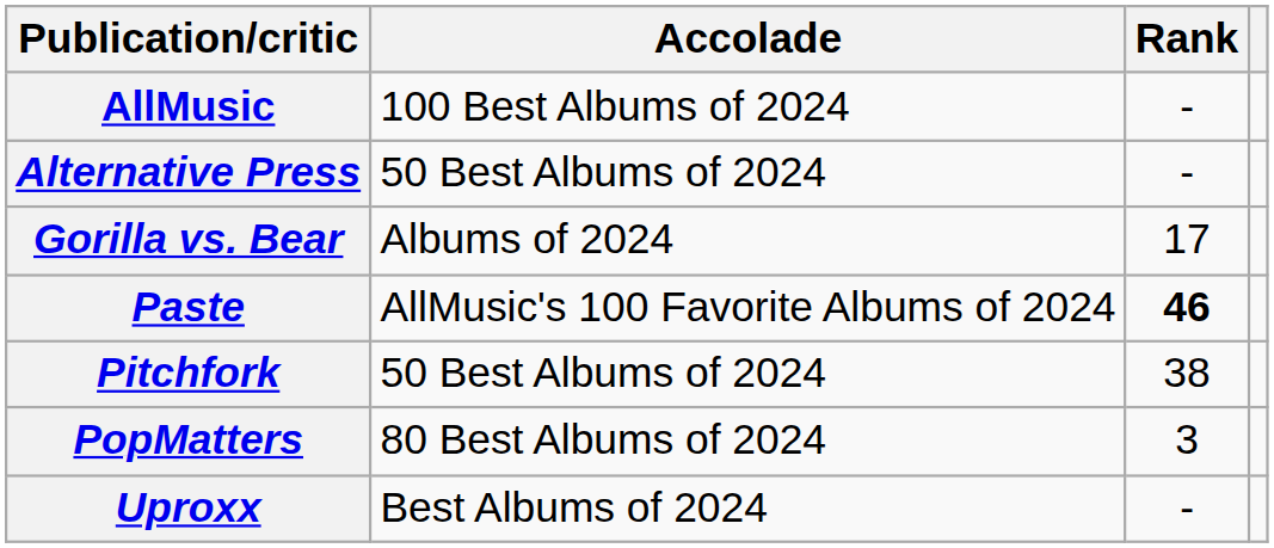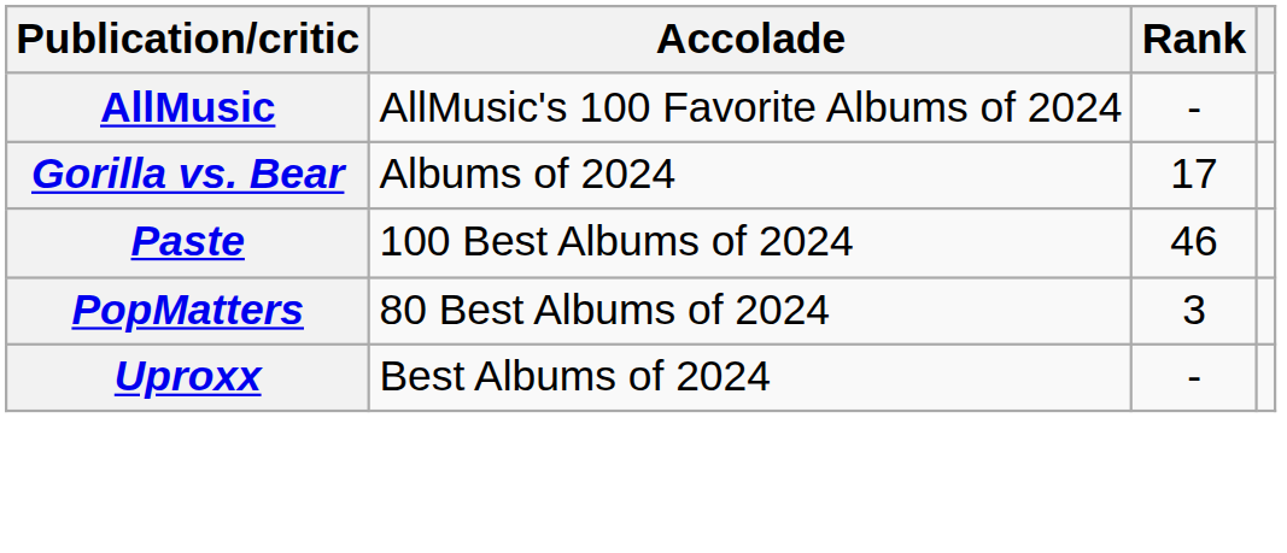AllMusic | Accolade: 100 Best Albums of 2024 -> AllMusic's 100 Favorite Albums of 2024
- row: Alternative Press | 50 Best Albums of 2024 | -
Paste | Accolade: AllMusic's 100 Favorite Albums of 2024 -> 100 Best Albums of 2024
Paste | Rank: bold -> normal
- row: Pitchfork | 50 Best Albums of 2024 | 38
